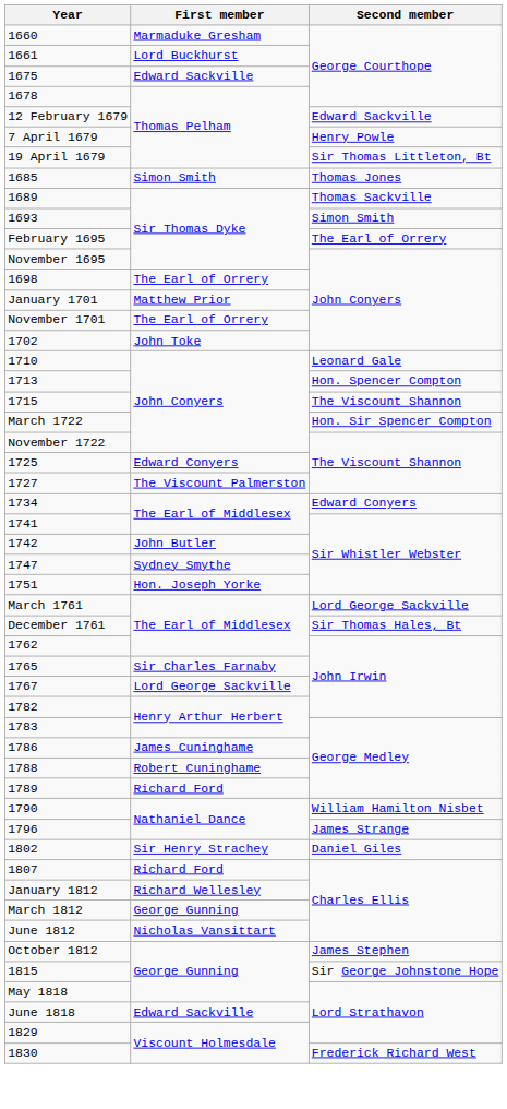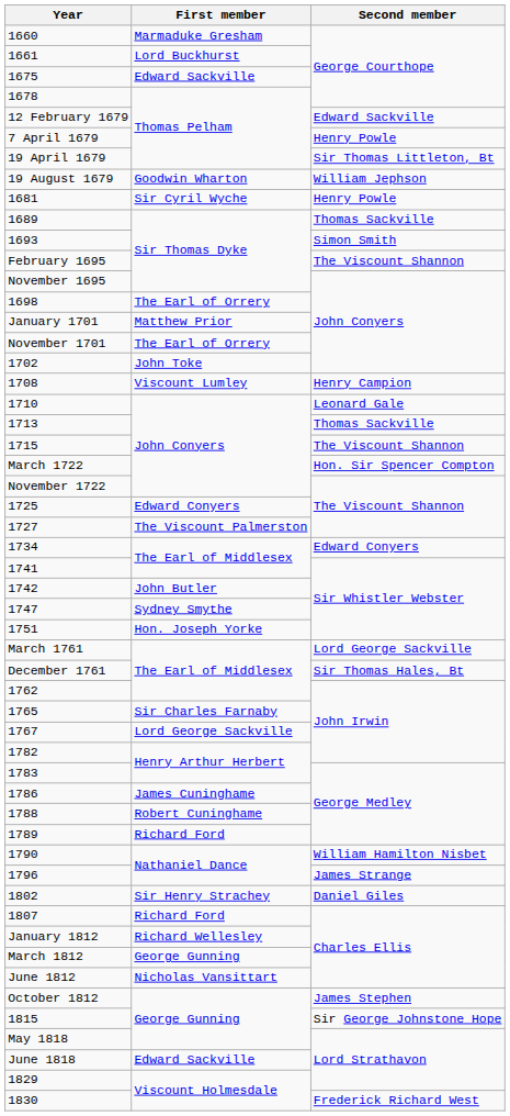+ row: 19 August 1679 | Goodwin Wharton | William Jephson
+ row: 1681 | Sir Cyril Wyche | Henry Powle
- row: 1685 | Simon Smith | Thomas Jones
February 1695 | Second member: The Earl of Orrery -> The Viscount Shannon
+ row: 1708 | Viscount Lumley | Henry Campion
1713 | Second member: Hon. Spencer Compton -> Thomas Sackville
